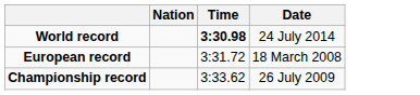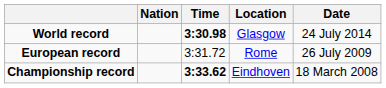+ column: Location | Glasgow | Rome | Eindhoven
European record | Date: 18 March 2008 -> 26 July 2009
Championship record | Time: normal -> bold
Championship record | Date: 26 July 2009 -> 18 March 2008
